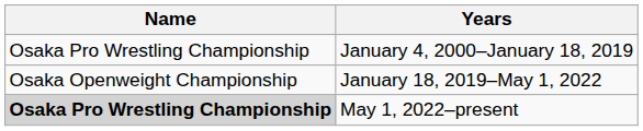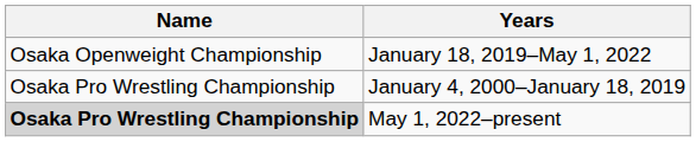rows swapped: January 4, 2000–January 18, 2019 <-> January 18, 2019–May 1, 2022
